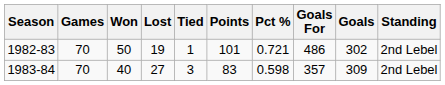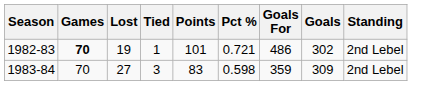- column: Won | 50 | 40
1982-83 | Games: normal -> bold
1983-84 | Goals For: 357 -> 359
